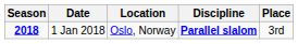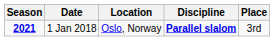1 Jan 2018 | Season: 2018 -> 2021
